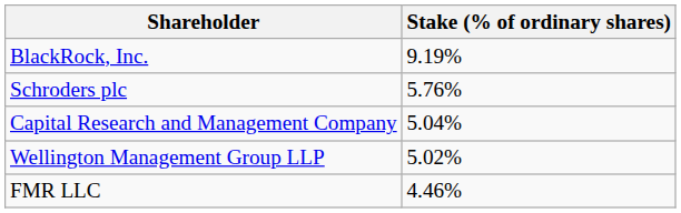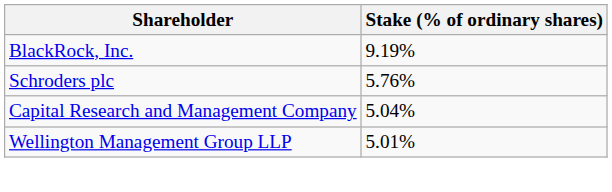Wellington Management Group LLP | Stake (% of ordinary shares): 5.02% -> 5.01%
- row: FMR LLC | 4.46%
